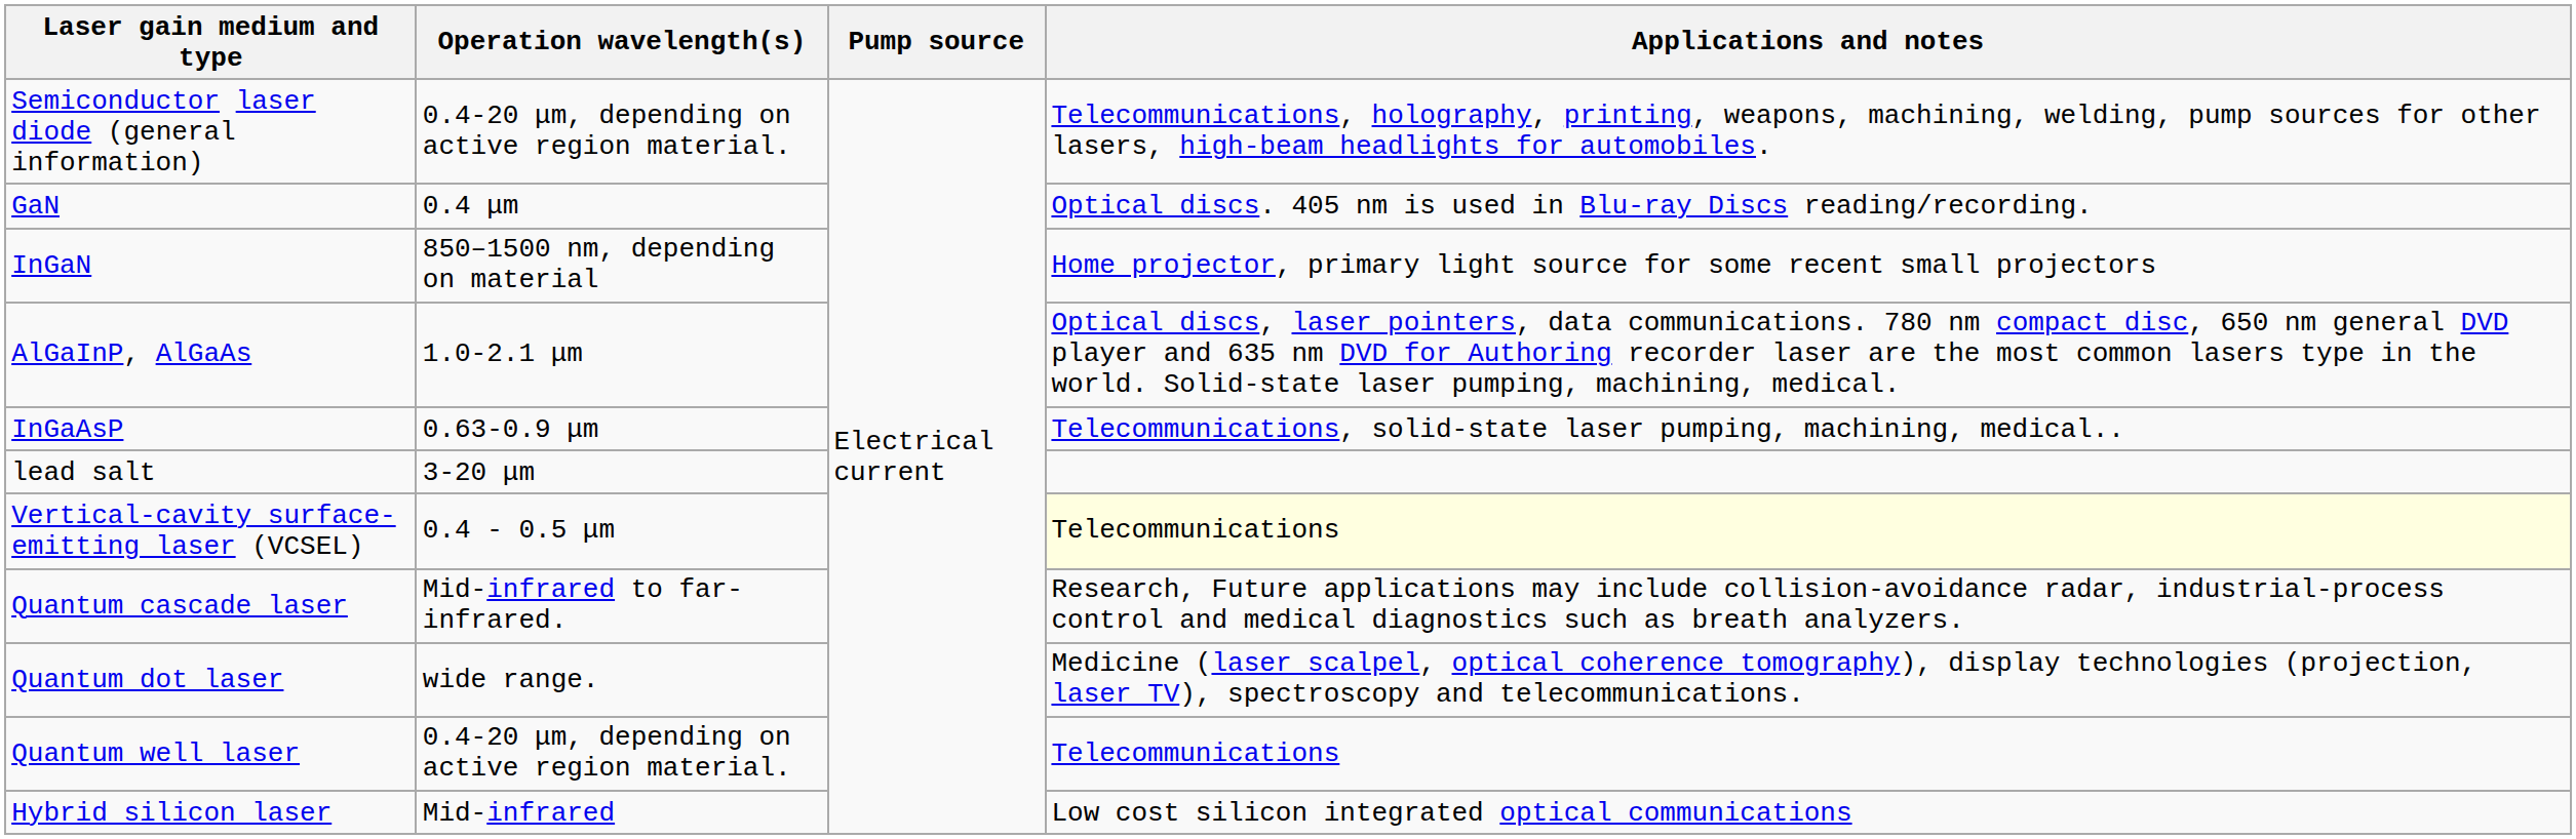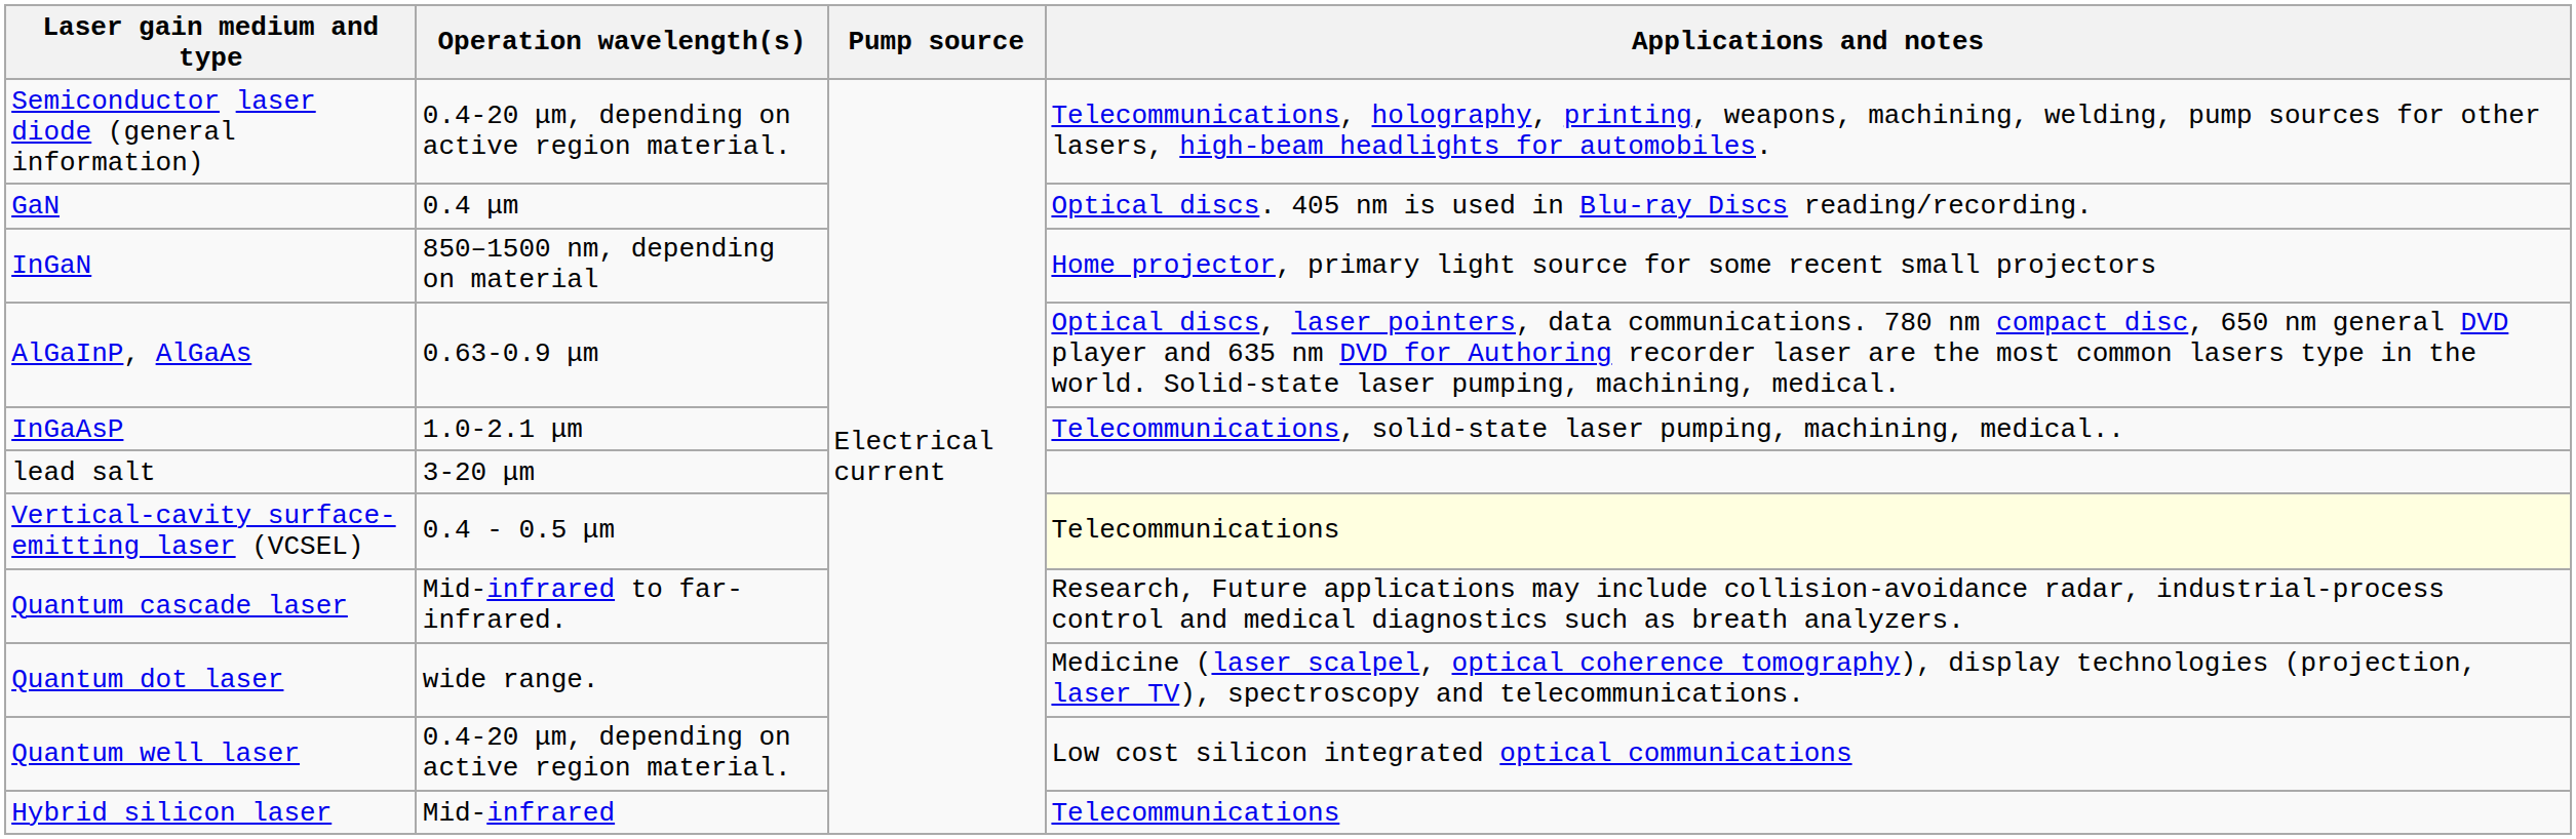AlGaInP, AlGaAs | Operation wavelength(s): 1.0-2.1 μm -> 0.63-0.9 μm
InGaAsP | Operation wavelength(s): 0.63-0.9 μm -> 1.0-2.1 μm
Quantum well laser | Applications and notes: Telecommunications -> Low cost silicon integrated optical communications
Hybrid silicon laser | Applications and notes: Low cost silicon integrated optical communications -> Telecommunications
